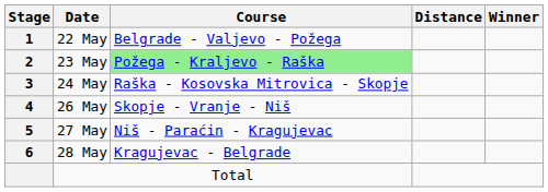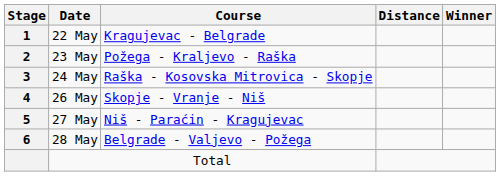22 May | Course: Belgrade - Valjevo - Požega -> Kragujevac - Belgrade
23 May | Course: lightgreen background -> no background
28 May | Course: Kragujevac - Belgrade -> Belgrade - Valjevo - Požega
